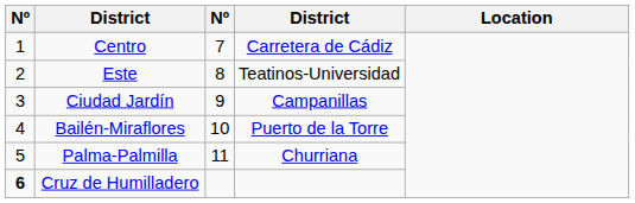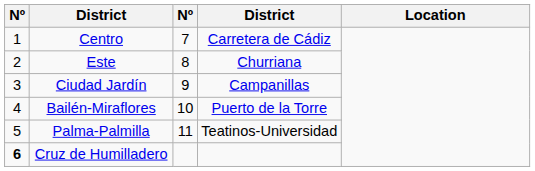Este | column 4: Teatinos-Universidad -> Churriana
Palma-Palmilla | column 4: Churriana -> Teatinos-Universidad
